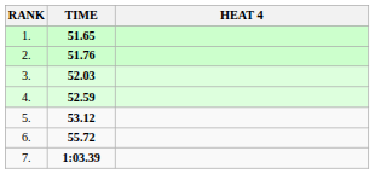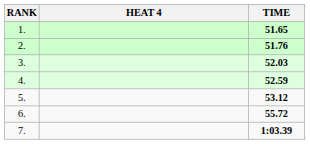columns swapped: HEAT 4 <-> TIME
